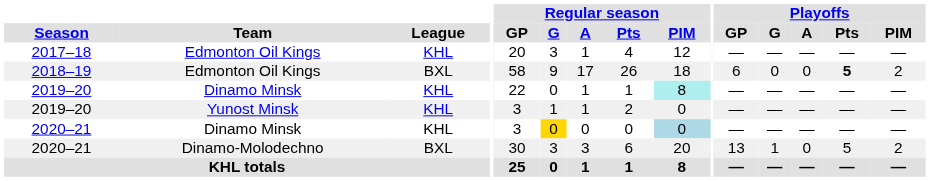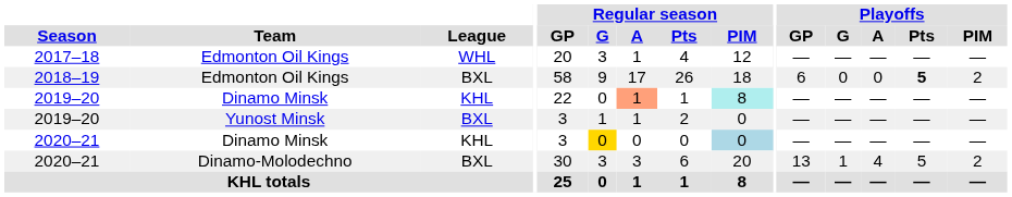2017–18 | League: KHL -> WHL
2019–20 / Dinamo Minsk | Regular season / A: no background -> lightsalmon background
2019–20 / Yunost Minsk | League: KHL -> BXL
2020–21 / Dinamo-Molodechno | Playoffs / A: 0 -> 4
